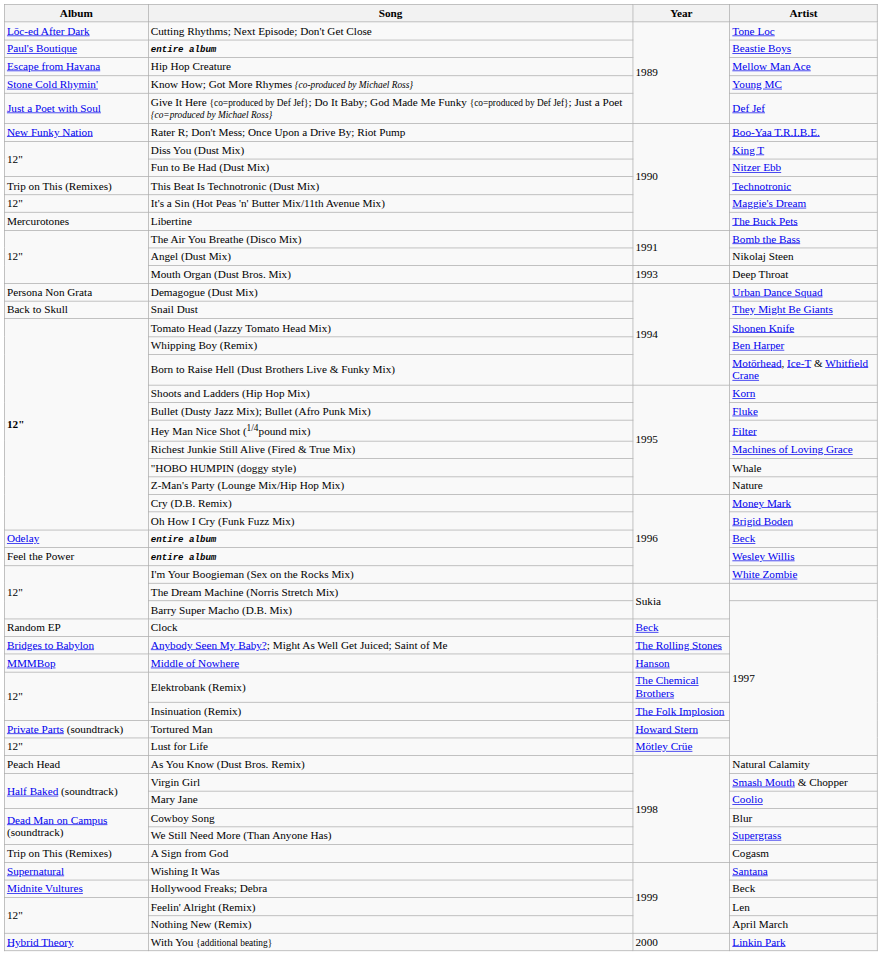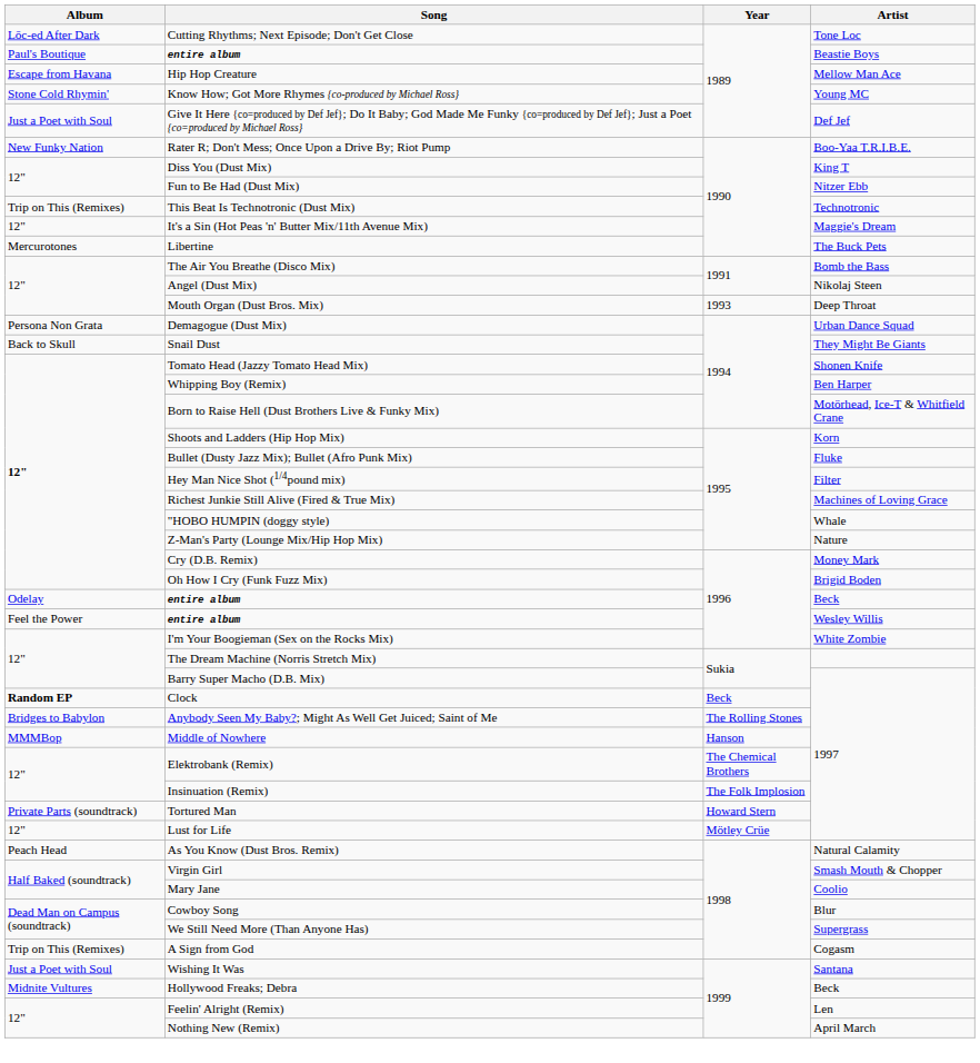Clock | Album: normal -> bold
Wishing It Was | Album: Supernatural -> Just a Poet with Soul
- row: Hybrid Theory | With You {additional beating} | 2000 | Linkin Park
